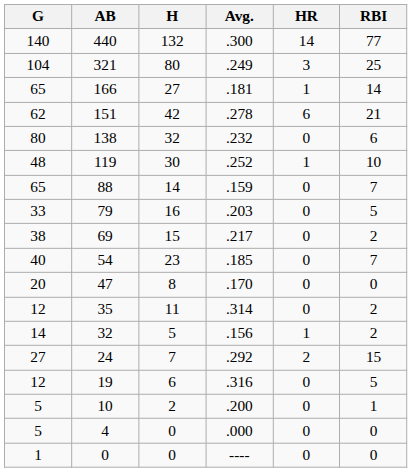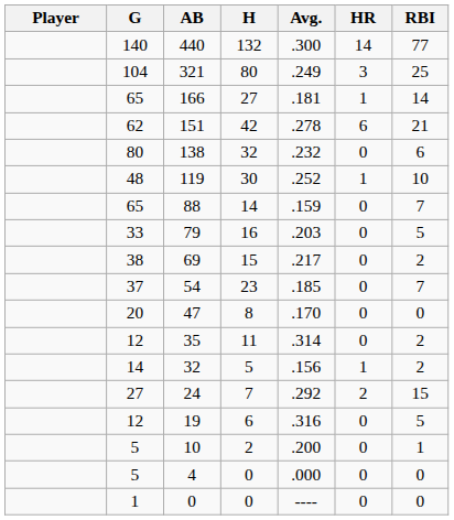+ column: Player
54 | G: 40 -> 37
